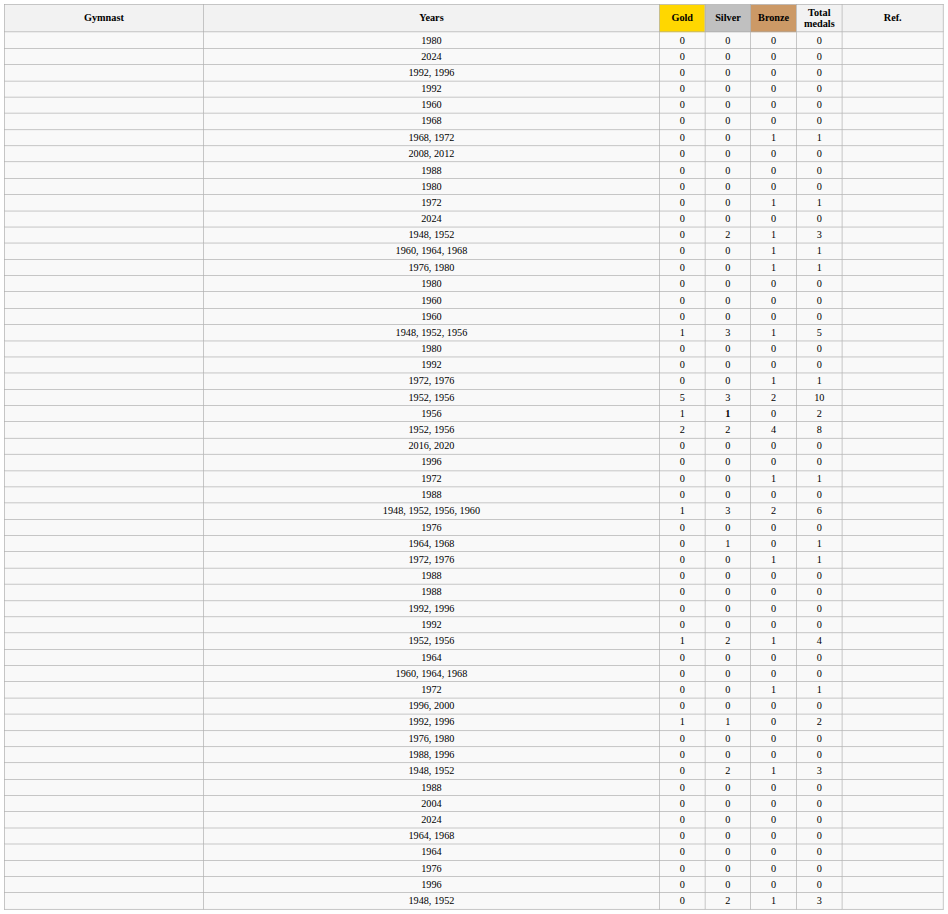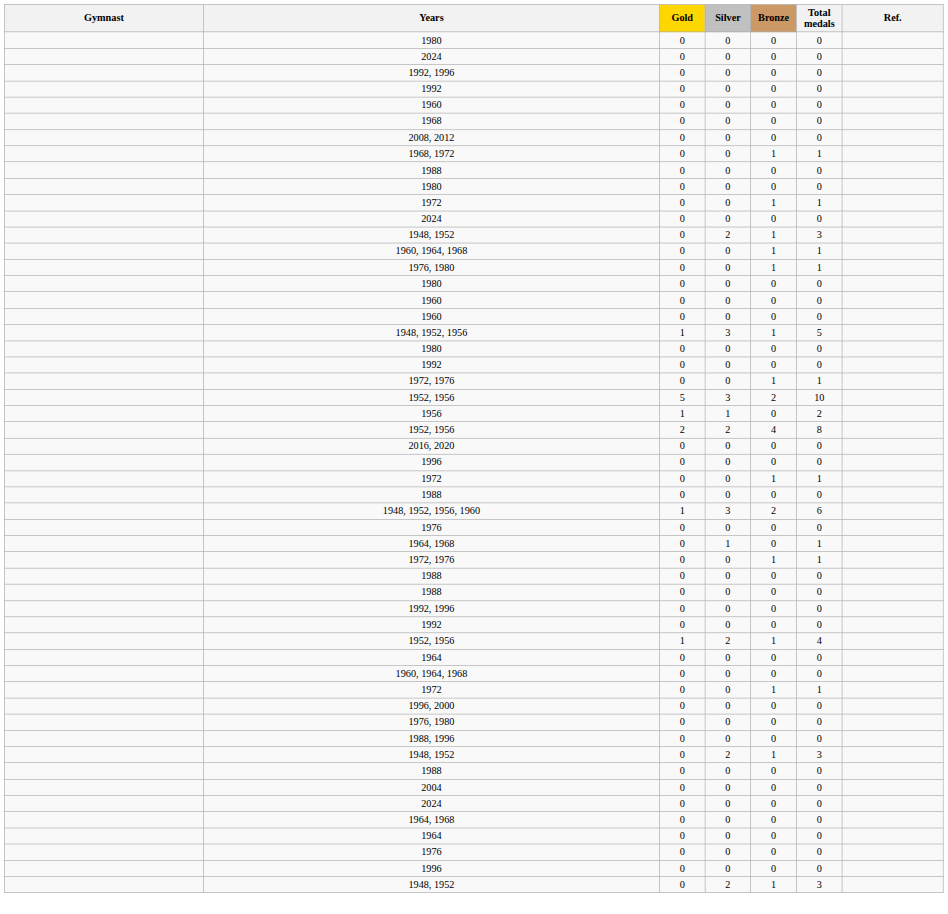rows swapped: 1968, 1972 <-> 2008, 2012
1956 | Silver: bold -> normal
- row: 1992, 1996 | 1 | 1 | 0 | 2
